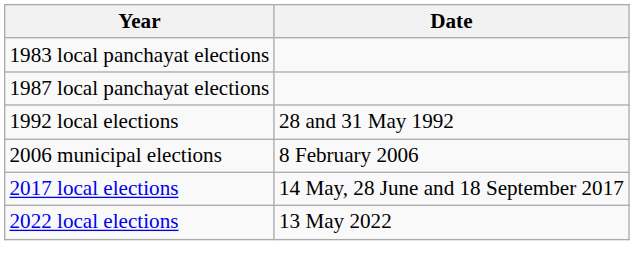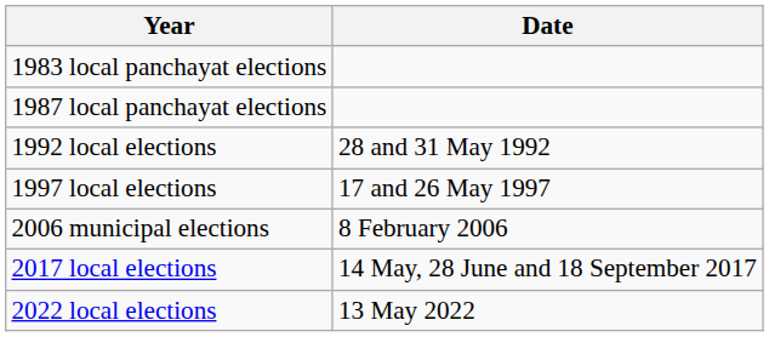+ row: 1997 local elections | 17 and 26 May 1997
